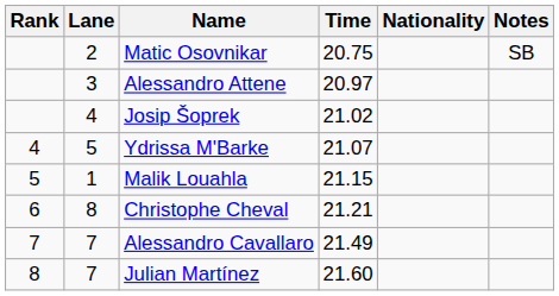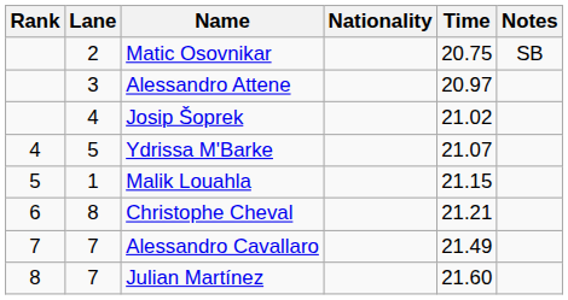columns swapped: Nationality <-> Time
